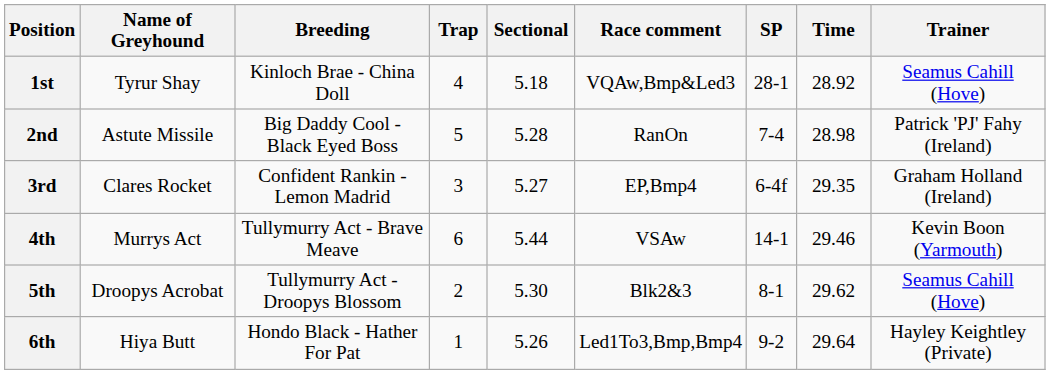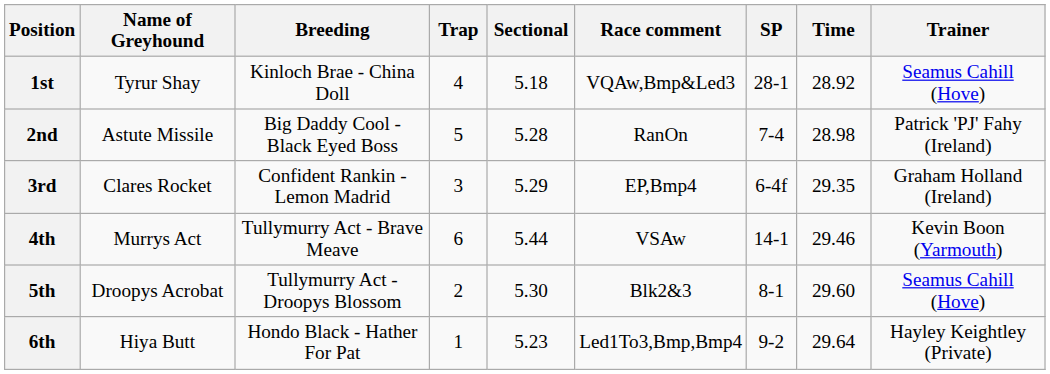3rd | Sectional: 5.27 -> 5.29
5th | Time: 29.62 -> 29.60
6th | Sectional: 5.26 -> 5.23
